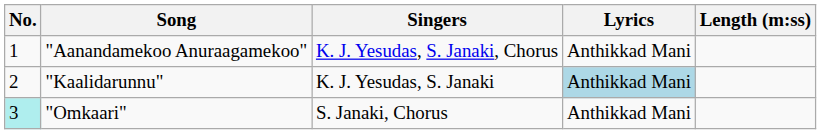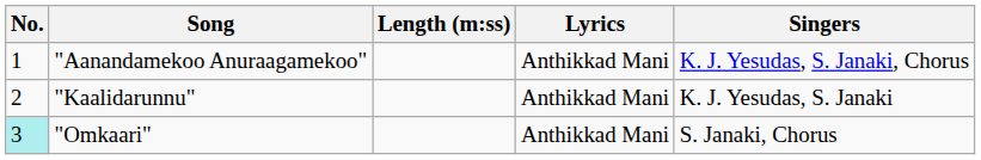columns swapped: Singers <-> Length (m:ss)
"Kaalidarunnu" | Lyrics: lightblue background -> no background
